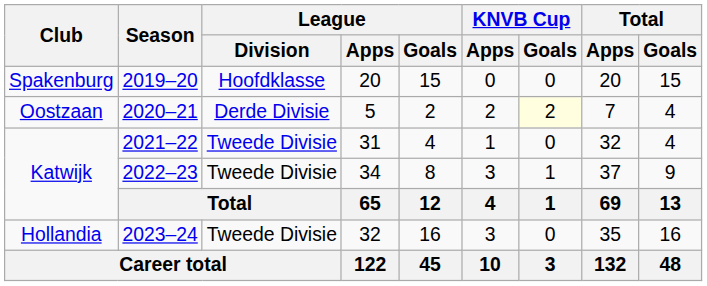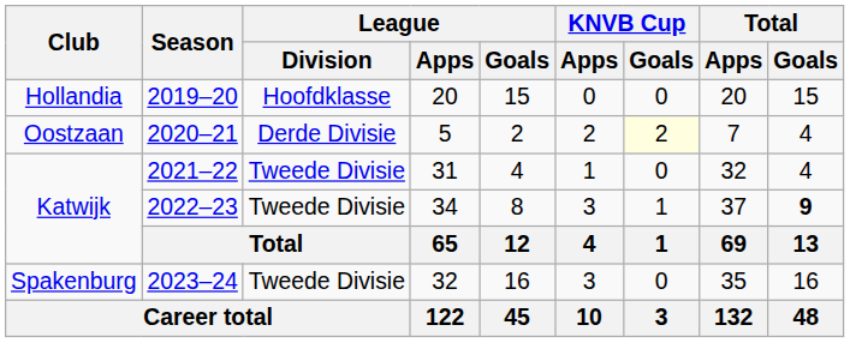2019–20 | Club: Spakenburg -> Hollandia
2022–23 | Total / Goals: normal -> bold
2023–24 | Club: Hollandia -> Spakenburg
